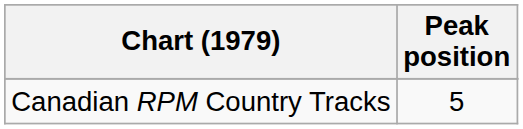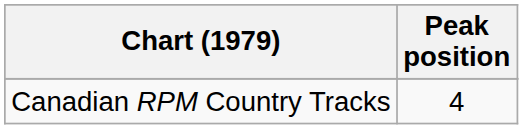Canadian RPM Country Tracks | Peak position: 5 -> 4
